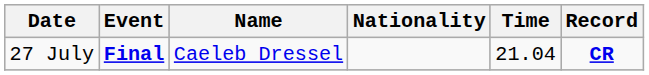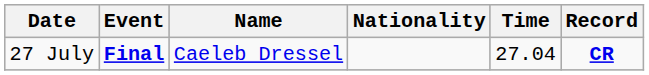27 July | Time: 21.04 -> 27.04
